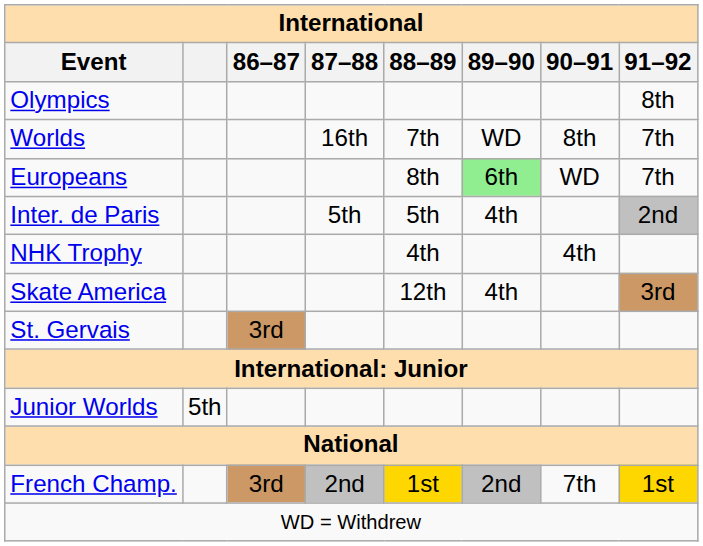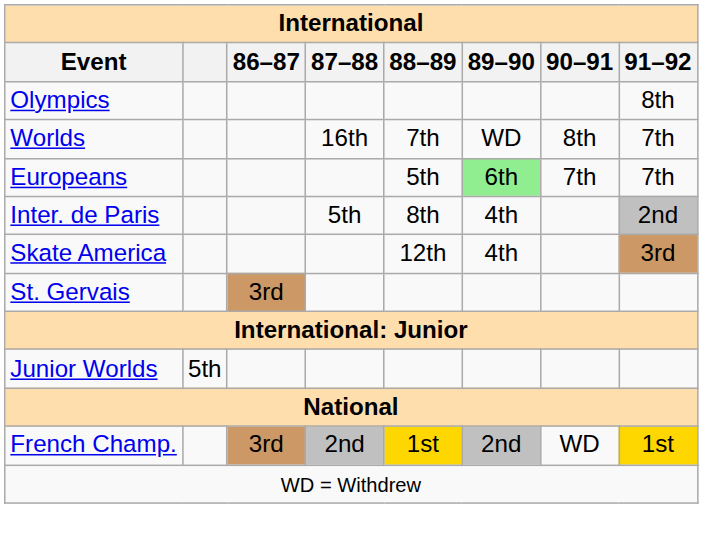Europeans | 88–89: 8th -> 5th
Europeans | 90–91: WD -> 7th
Inter. de Paris | 88–89: 5th -> 8th
- row: NHK Trophy | 4th | 4th
French Champ. | 90–91: 7th -> WD
